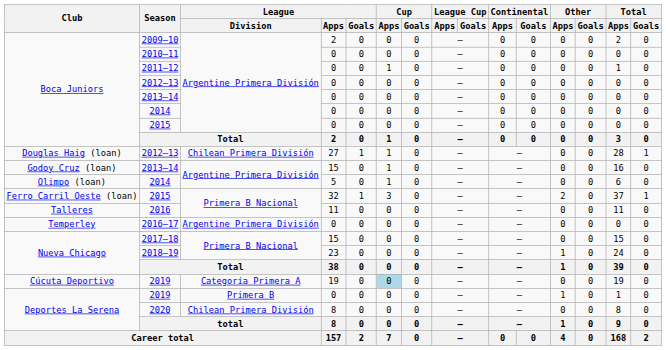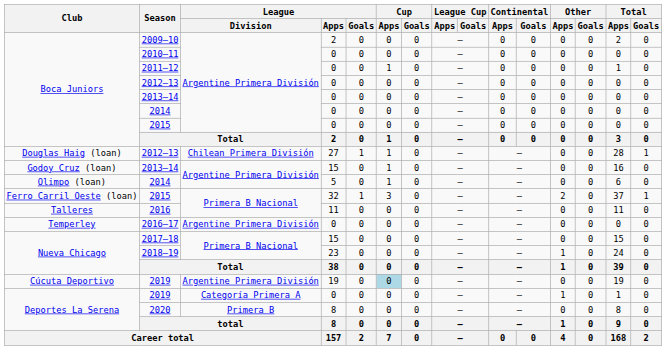Cúcuta Deportivo / 2019 | League / Division: Categoría Primera A -> Argentine Primera División
Deportes La Serena / 2019 | League / Division: Primera B -> Categoría Primera A
2020 | League / Division: Chilean Primera División -> Primera B
